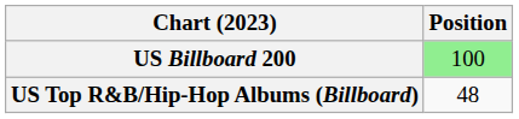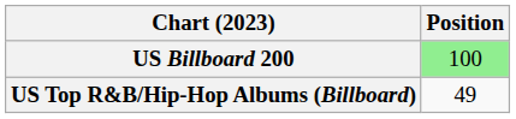US Top R&B/Hip-Hop Albums (Billboard) | Position: 48 -> 49
